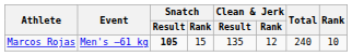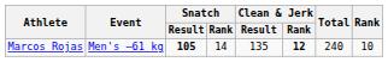Marcos Rojas | Snatch / Rank: 15 -> 14
Marcos Rojas | Clean & Jerk / Rank: normal -> bold
